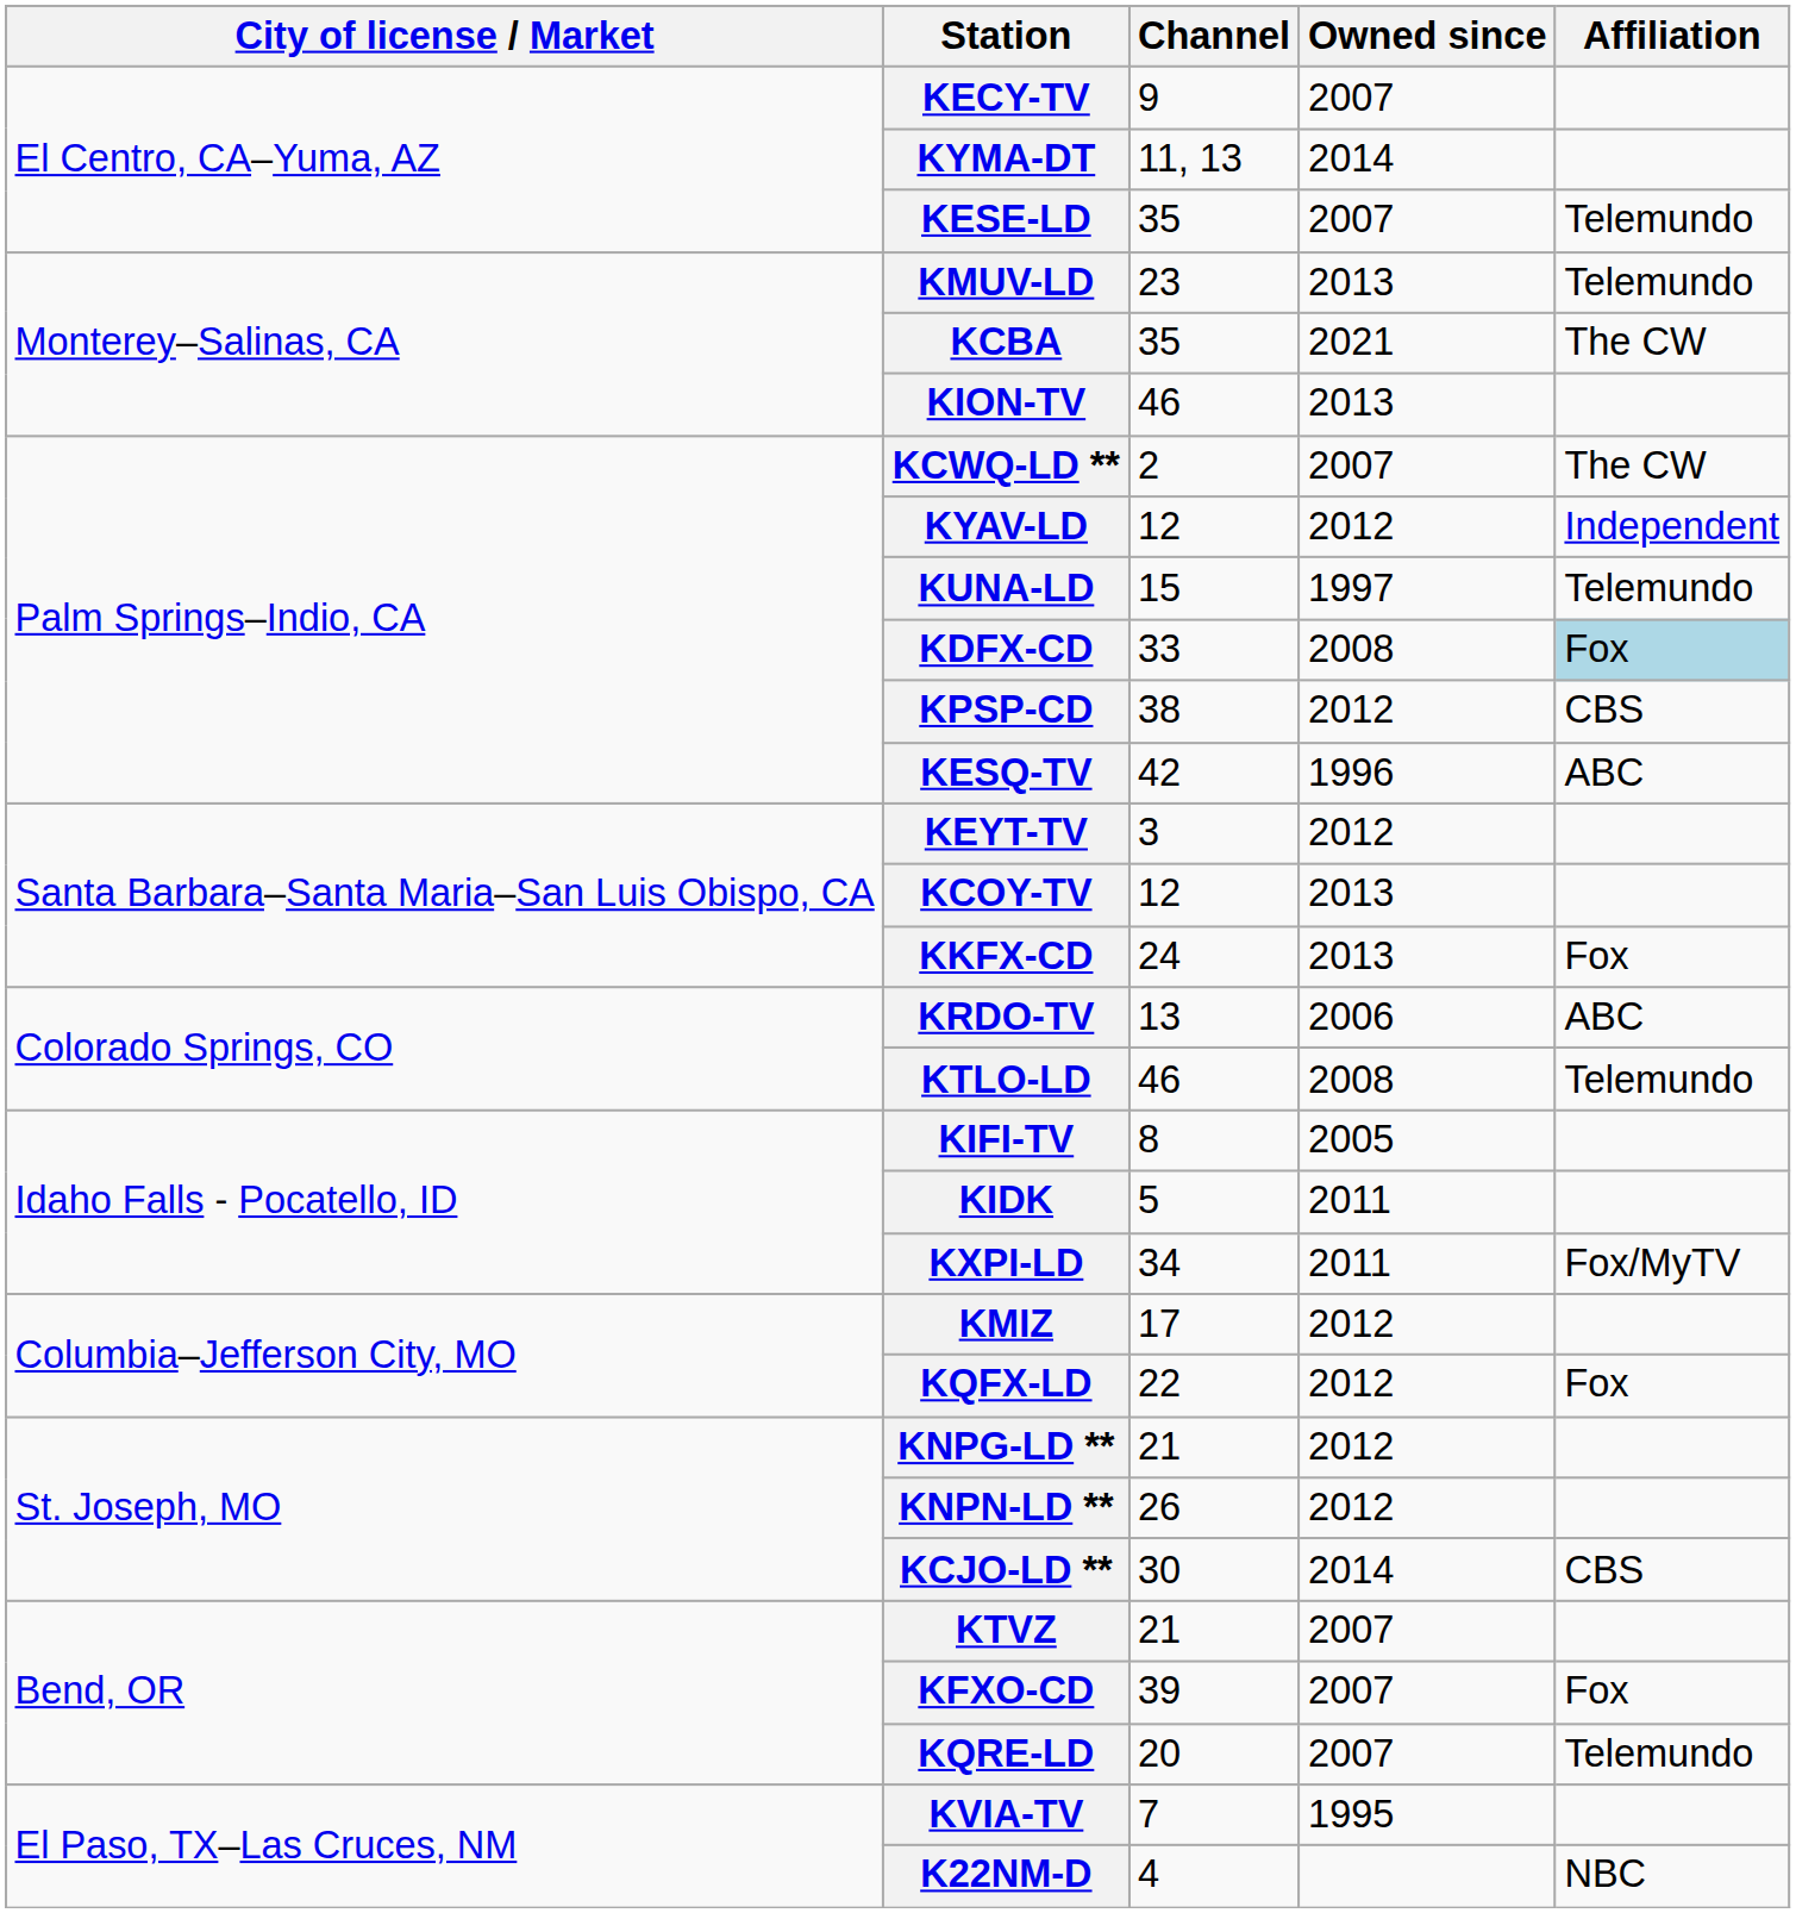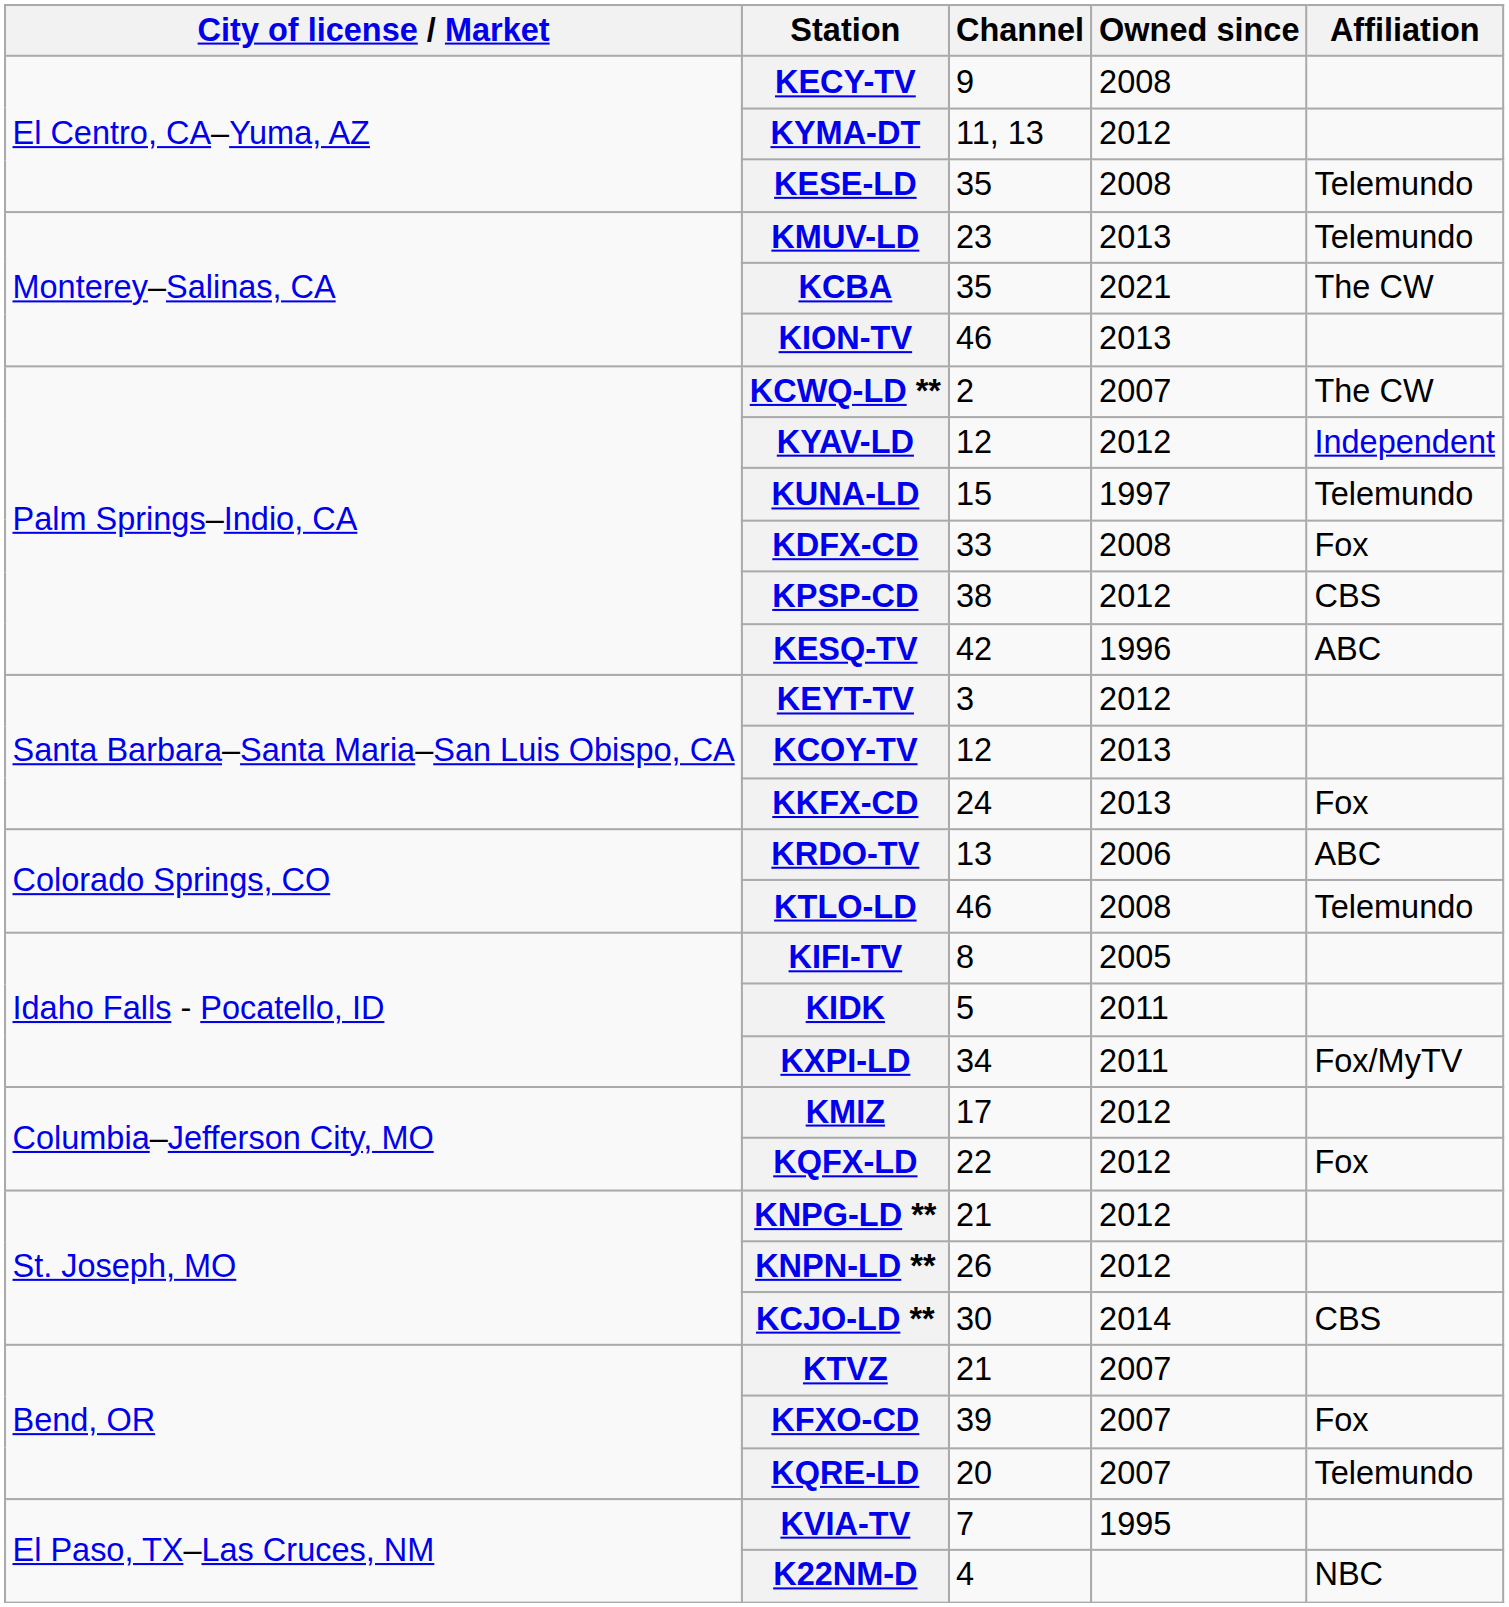KECY-TV | Owned since: 2007 -> 2008
KYMA-DT | Owned since: 2014 -> 2012
KESE-LD | Owned since: 2007 -> 2008
KDFX-CD | Affiliation: lightblue background -> no background
